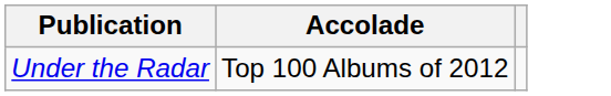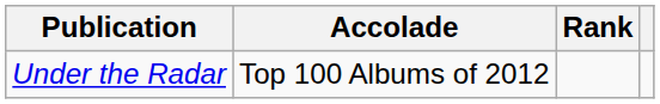+ column: Rank
